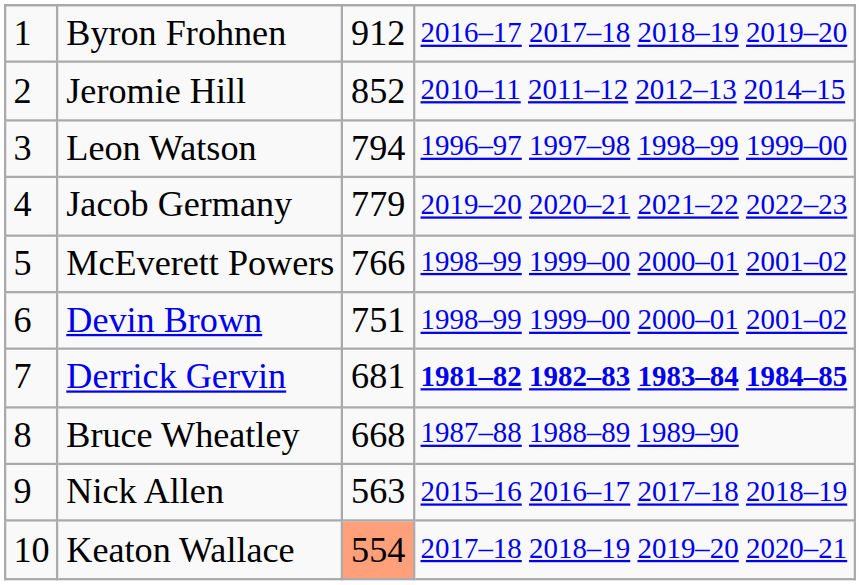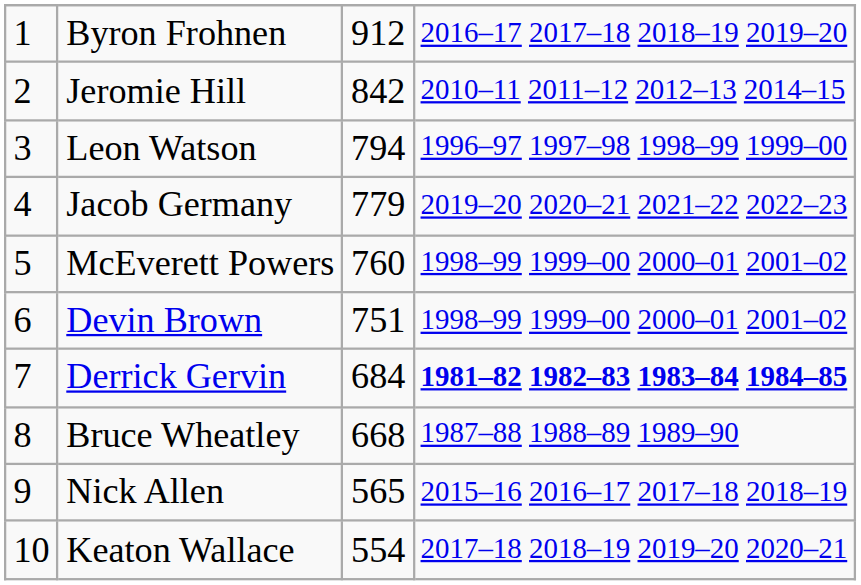Jeromie Hill | column 3: 852 -> 842
McEverett Powers | column 3: 766 -> 760
Derrick Gervin | column 3: 681 -> 684
Nick Allen | column 3: 563 -> 565
Keaton Wallace | column 3: lightsalmon background -> no background
